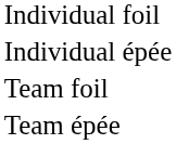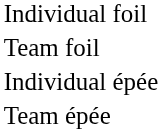rows swapped: Team foil <-> Individual épée
